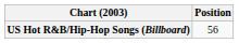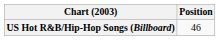US Hot R&B/Hip-Hop Songs (Billboard) | Position: 56 -> 46
